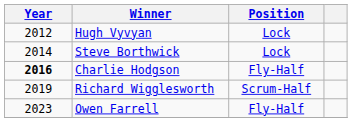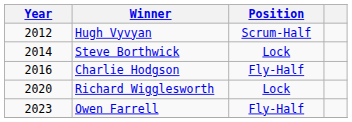Hugh Vyvyan | Position: Lock -> Scrum-Half
Charlie Hodgson | Year: bold -> normal
Richard Wigglesworth | Year: 2019 -> 2020
Richard Wigglesworth | Position: Scrum-Half -> Lock
